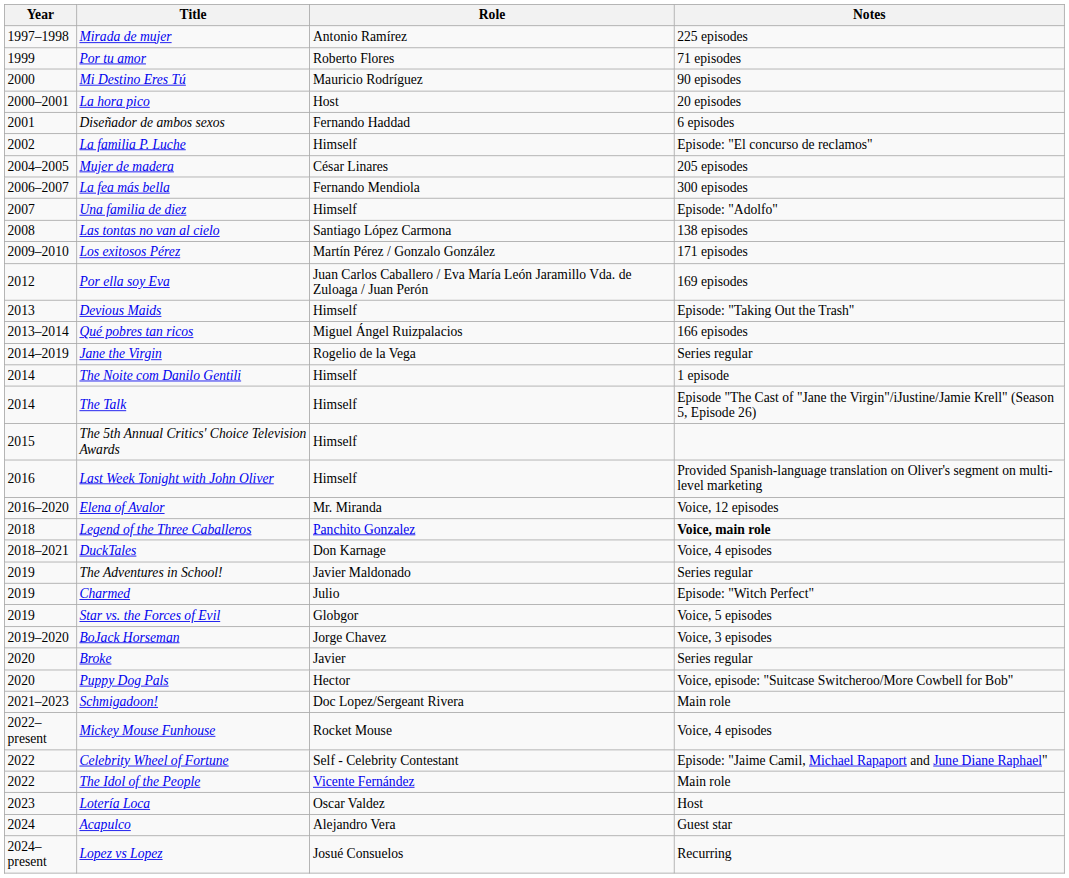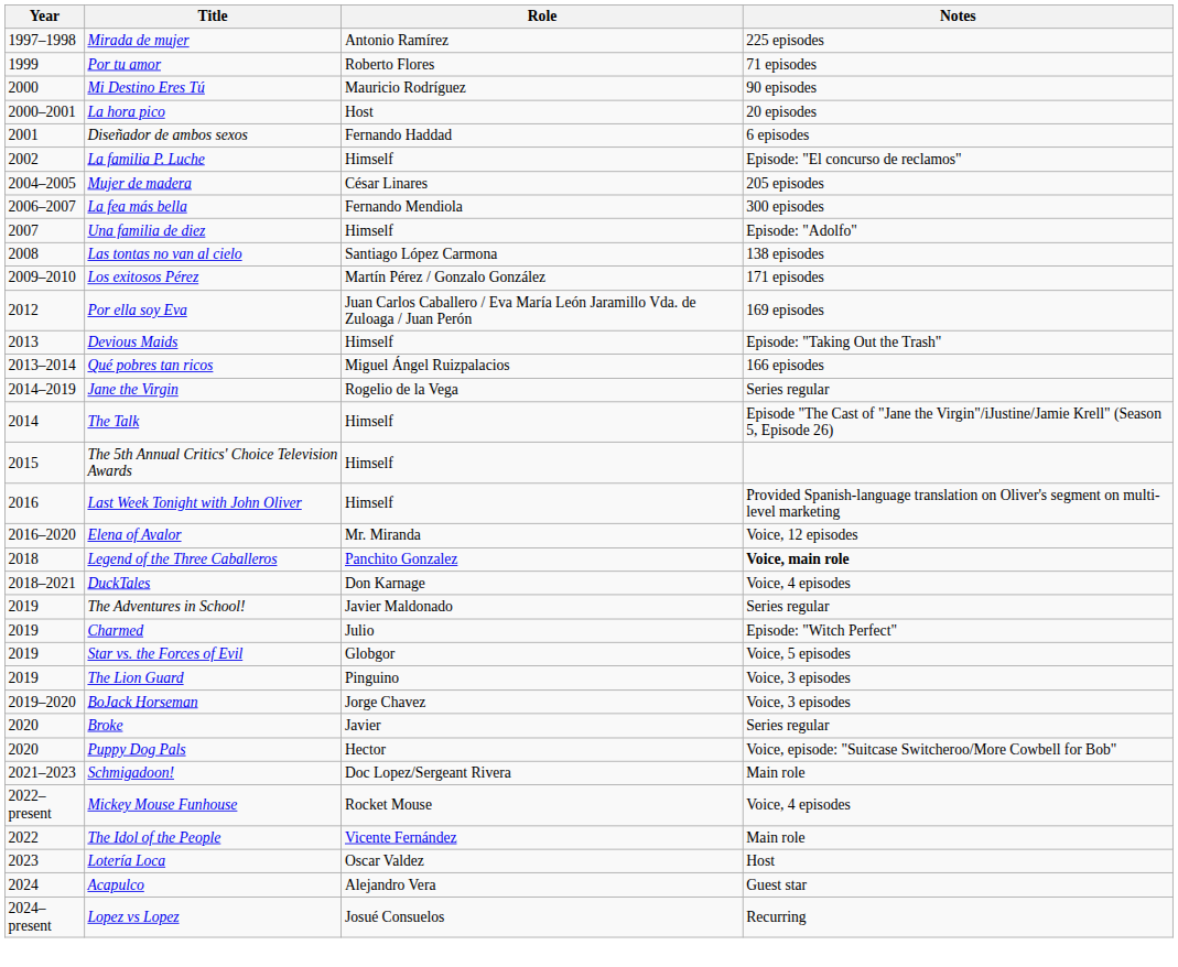- row: 2014 | The Noite com Danilo Gentili | Himself | 1 episode
+ row: 2019 | The Lion Guard | Pinguino | Voice, 3 episodes
- row: 2022 | Celebrity Wheel of Fortune | Self - Celebrity Contestant | Episode: "Jaime Camil, Michael Rapaport and June Diane Raphael"
